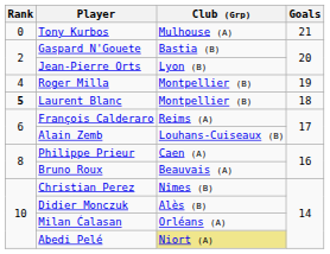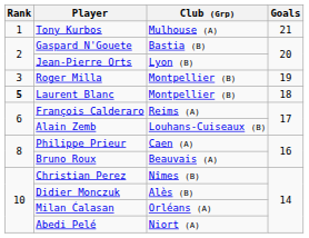Tony Kurbos | Rank: 0 -> 1
Roger Milla | Rank: 4 -> 3
Abedi Pelé | Club (Grp): khaki background -> no background
